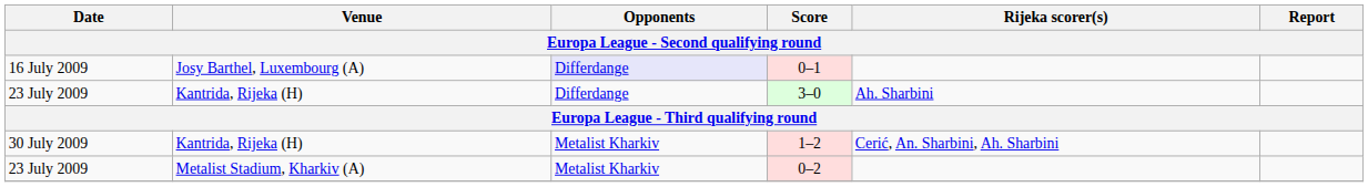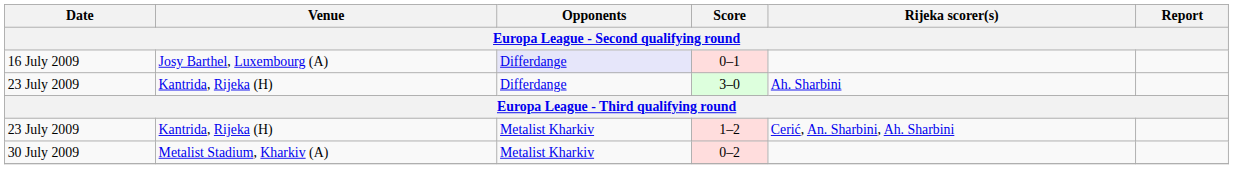1–2 | Date: 30 July 2009 -> 23 July 2009
0–2 | Date: 23 July 2009 -> 30 July 2009
